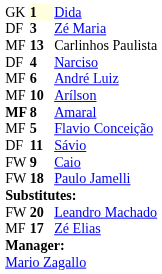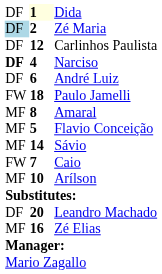Dida | column 1: GK -> DF
Zé Maria | column 1: no background -> lightblue background
Zé Maria | column 2: 3 -> 2
Carlinhos Paulista | column 1: MF -> DF
Carlinhos Paulista | column 2: 13 -> 12
Narciso | column 1: normal -> bold
André Luiz | column 1: MF -> DF
rows swapped: Arílson <-> Paulo Jamelli
Amaral | column 1: bold -> normal
Sávio | column 1: DF -> MF
Sávio | column 2: 11 -> 14
Caio | column 2: 9 -> 7
Leandro Machado | column 1: FW -> DF
Zé Elias | column 2: 17 -> 16
